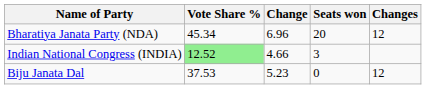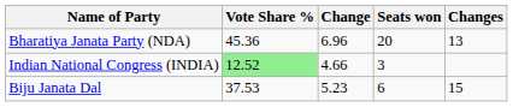Bharatiya Janata Party (NDA) | Vote Share %: 45.34 -> 45.36
Bharatiya Janata Party (NDA) | Changes: 12 -> 13
Biju Janata Dal | Seats won: 0 -> 6
Biju Janata Dal | Changes: 12 -> 15
